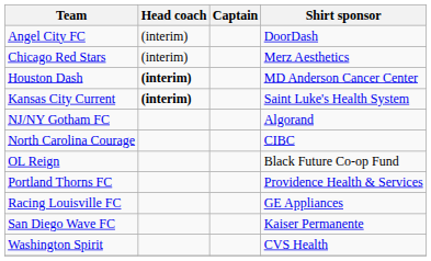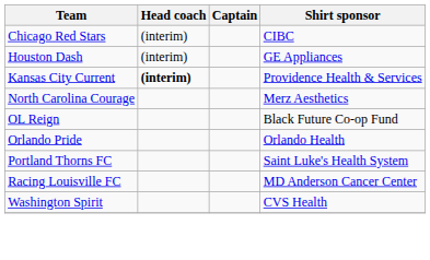- row: Angel City FC | (interim) | DoorDash
Chicago Red Stars | Shirt sponsor: Merz Aesthetics -> CIBC
Houston Dash | Head coach: bold -> normal
Houston Dash | Shirt sponsor: MD Anderson Cancer Center -> GE Appliances
Kansas City Current | Shirt sponsor: Saint Luke's Health System -> Providence Health & Services
- row: NJ/NY Gotham FC | Algorand
North Carolina Courage | Shirt sponsor: CIBC -> Merz Aesthetics
+ row: Orlando Pride | Orlando Health
Portland Thorns FC | Shirt sponsor: Providence Health & Services -> Saint Luke's Health System
Racing Louisville FC | Shirt sponsor: GE Appliances -> MD Anderson Cancer Center
- row: San Diego Wave FC | Kaiser Permanente
